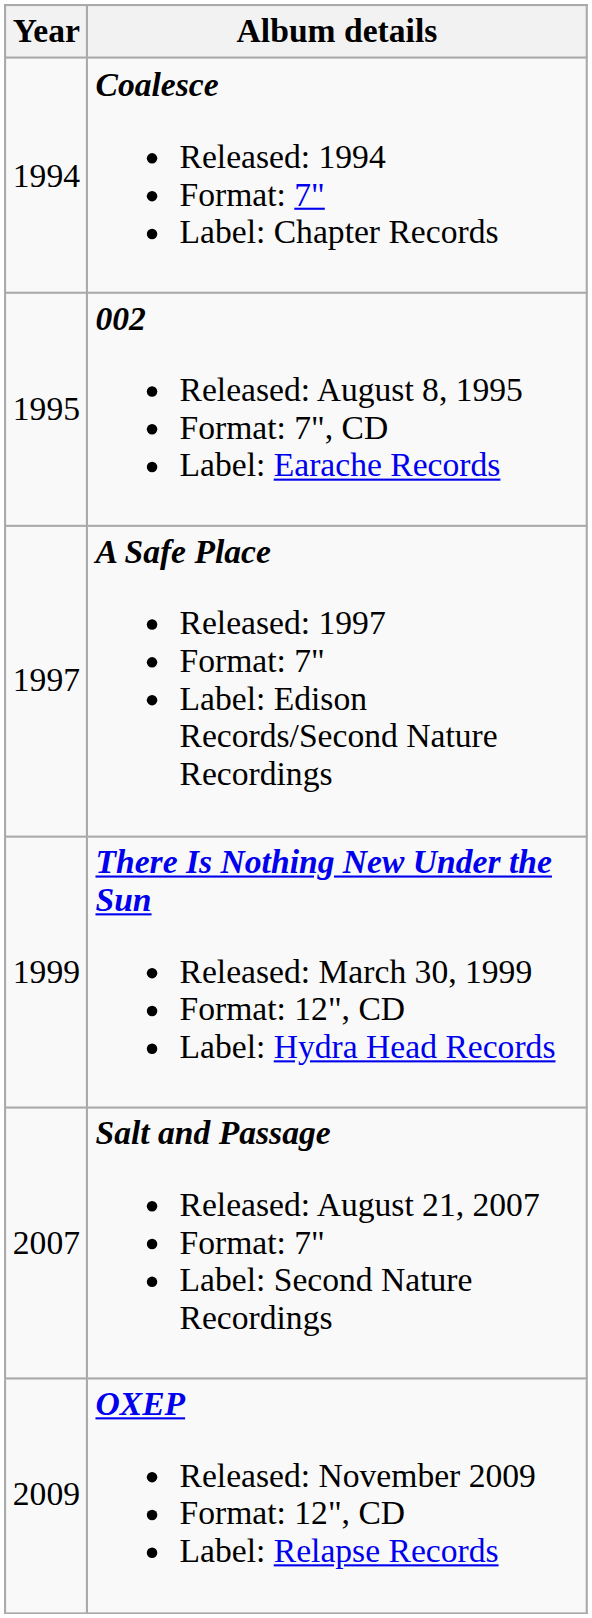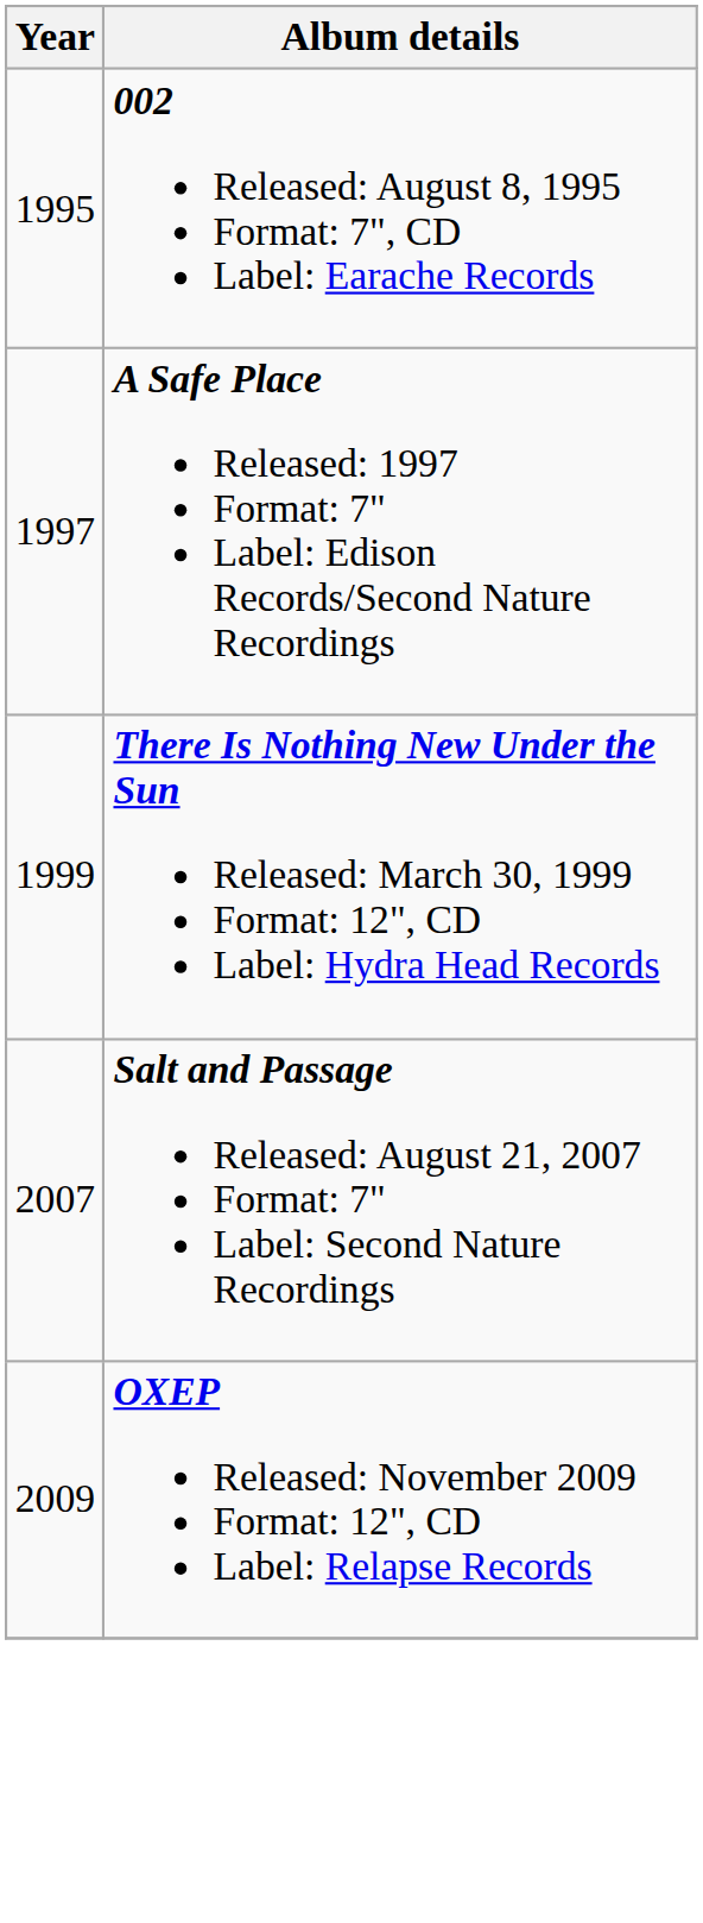- row: 1994 | Coalesce Released: 1994 Format: 7" Label: Chapter Records
